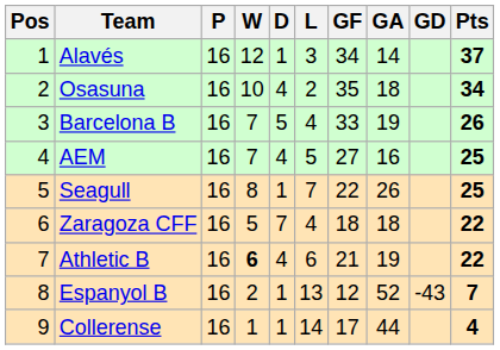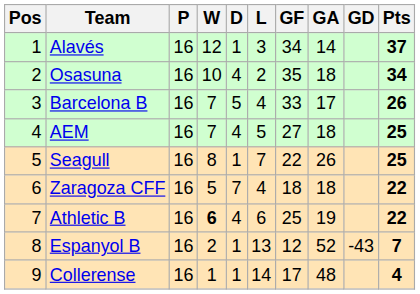Barcelona B | GA: 19 -> 17
AEM | GA: 16 -> 18
Athletic B | GF: 21 -> 25
Collerense | GA: 44 -> 48
